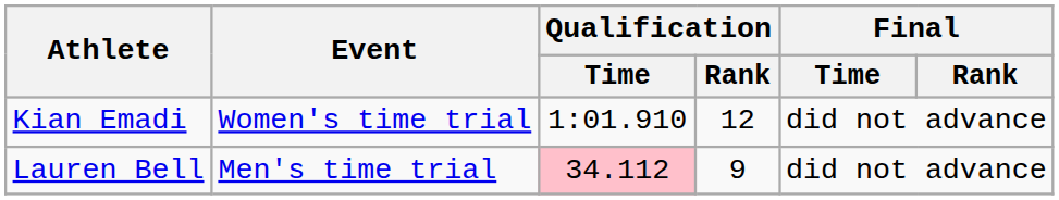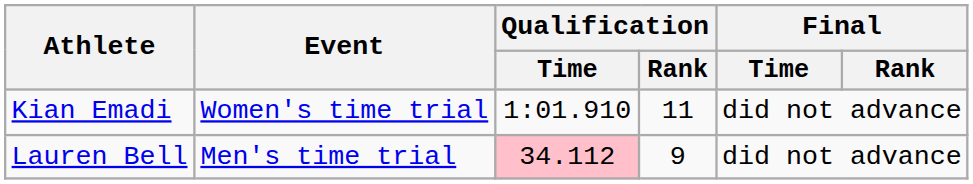Kian Emadi | Qualification / Rank: 12 -> 11
